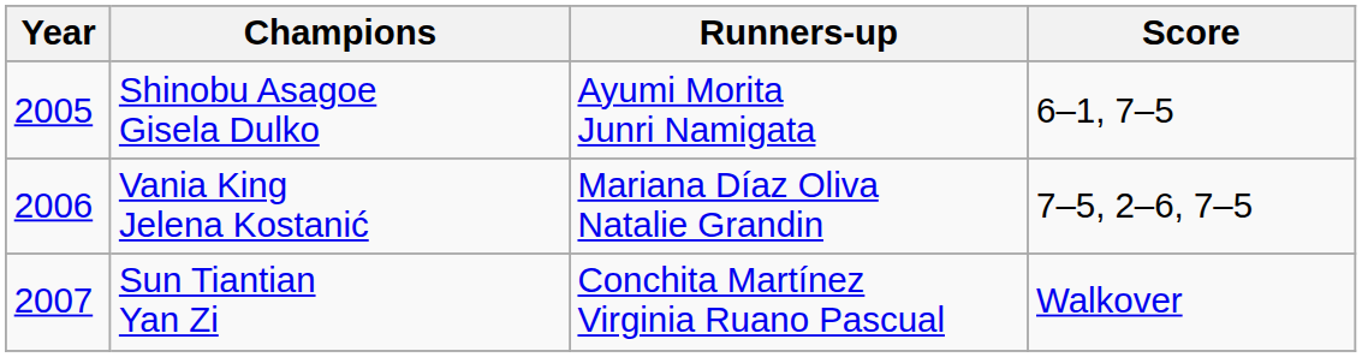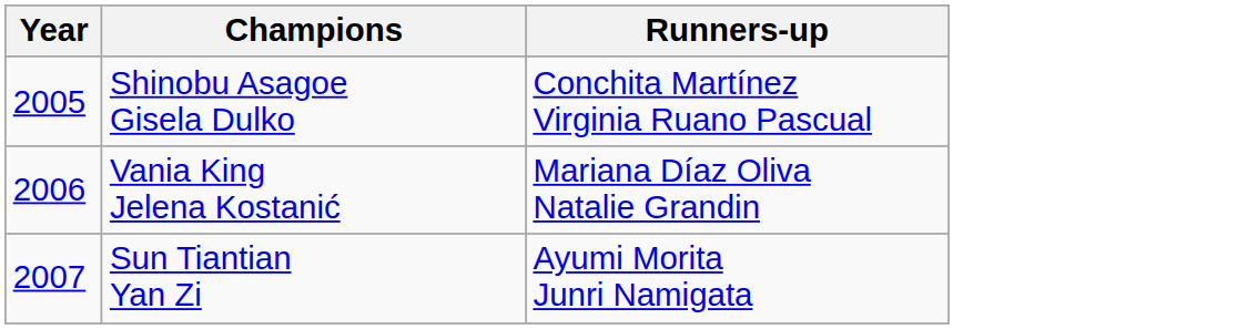- column: Score | 6–1, 7–5 | 7–5, 2–6, 7–5 | Walkover
Shinobu Asagoe Gisela Dulko | Runners-up: Ayumi Morita Junri Namigata -> Conchita Martínez Virginia Ruano Pascual
Sun Tiantian Yan Zi | Runners-up: Conchita Martínez Virginia Ruano Pascual -> Ayumi Morita Junri Namigata
